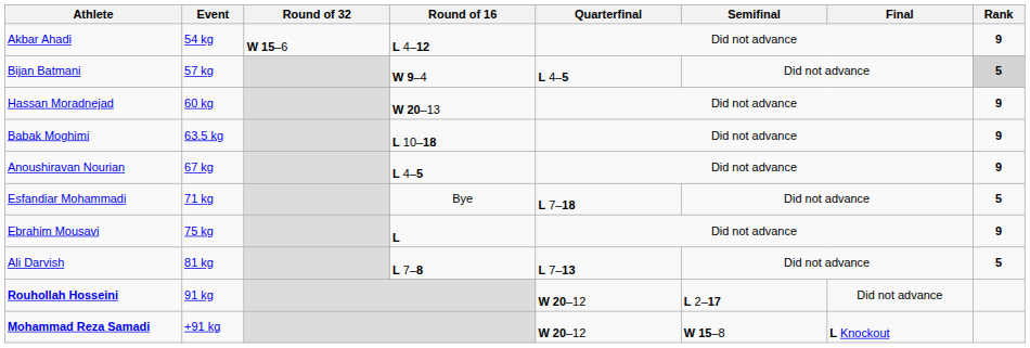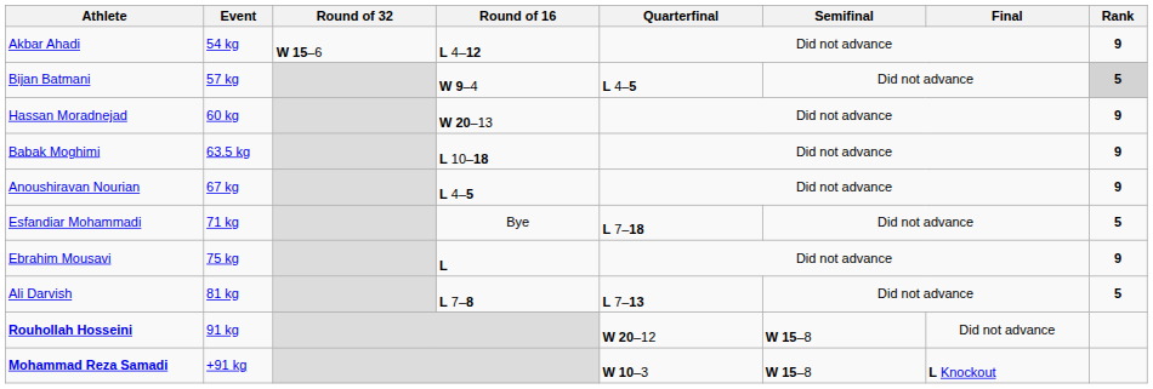Rouhollah Hosseini | Semifinal: L 2–17 -> W 15–8
Mohammad Reza Samadi | Quarterfinal: W 20–12 -> W 10–3
